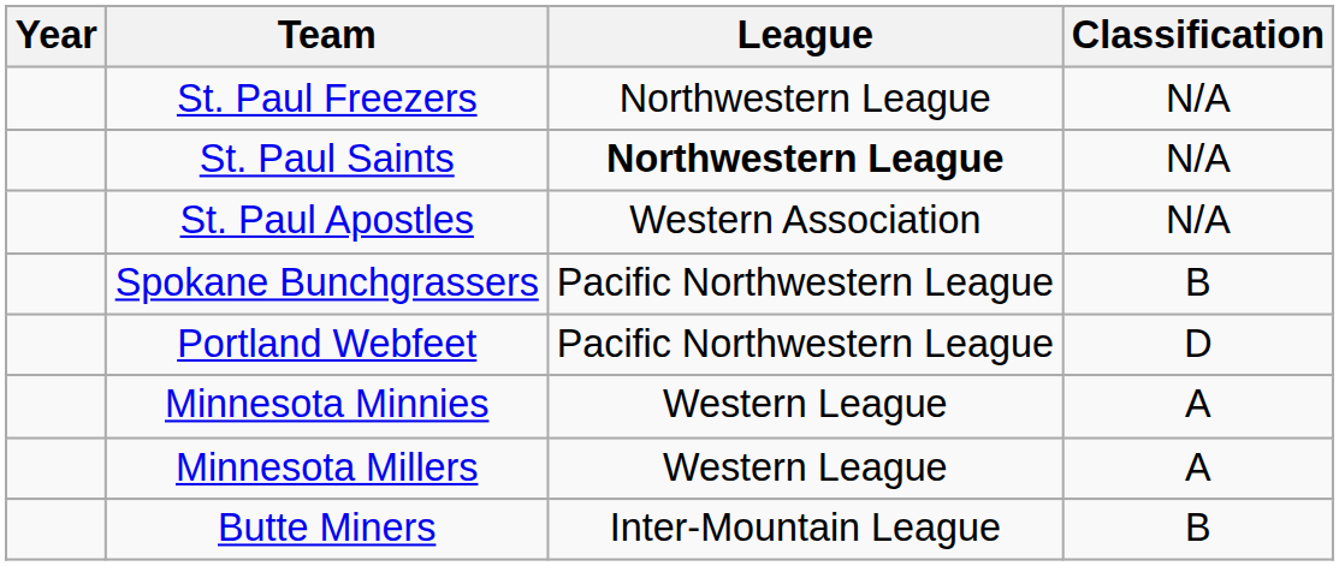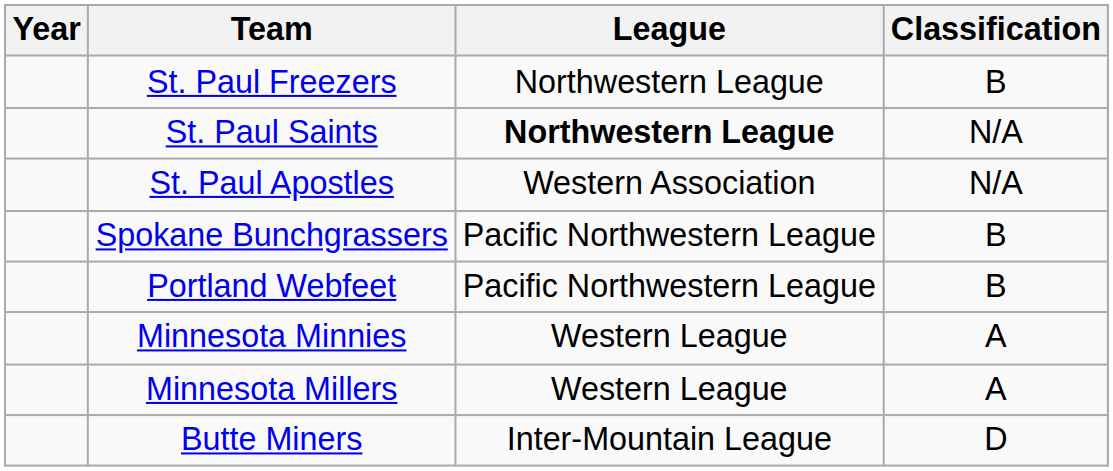St. Paul Freezers | Classification: N/A -> B
Portland Webfeet | Classification: D -> B
Butte Miners | Classification: B -> D
